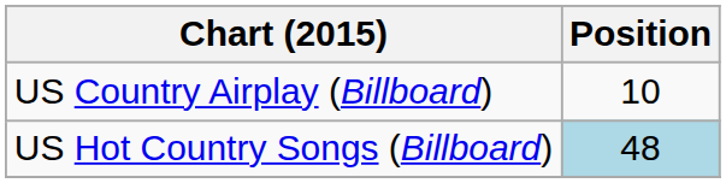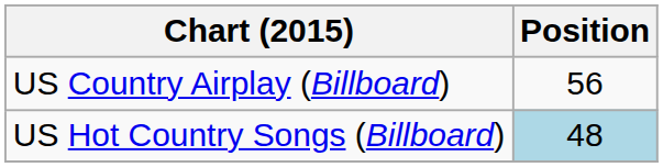US Country Airplay (Billboard) | Position: 10 -> 56
